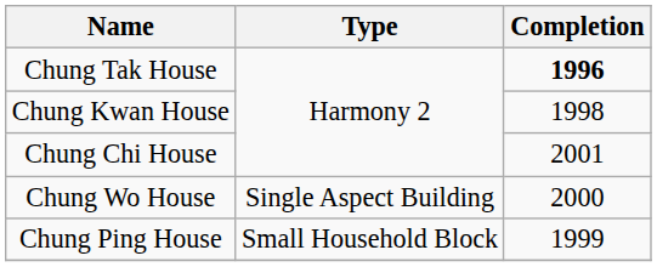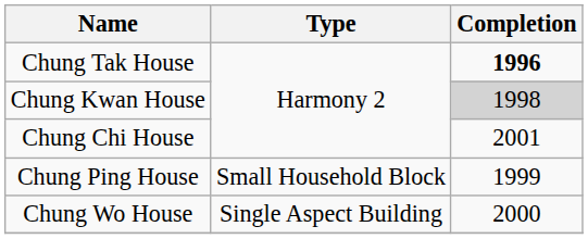Chung Kwan House | Completion: no background -> lightgrey background
rows swapped: Chung Ping House <-> Chung Wo House
